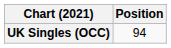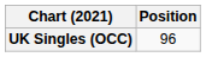UK Singles (OCC) | Position: 94 -> 96
